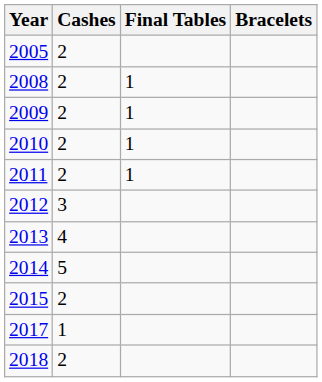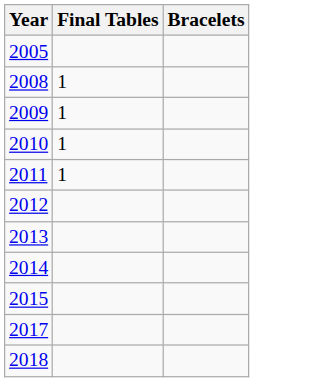- column: Cashes | 2 | 2 | 2 | 2 | 2 | 3 | 4 | 5 | 2 | 1 | 2
